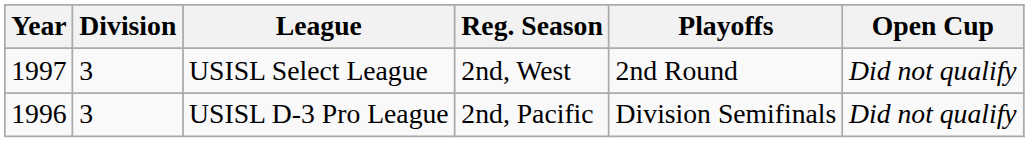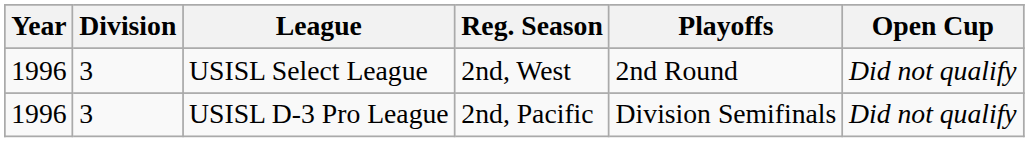USISL Select League | Year: 1997 -> 1996
